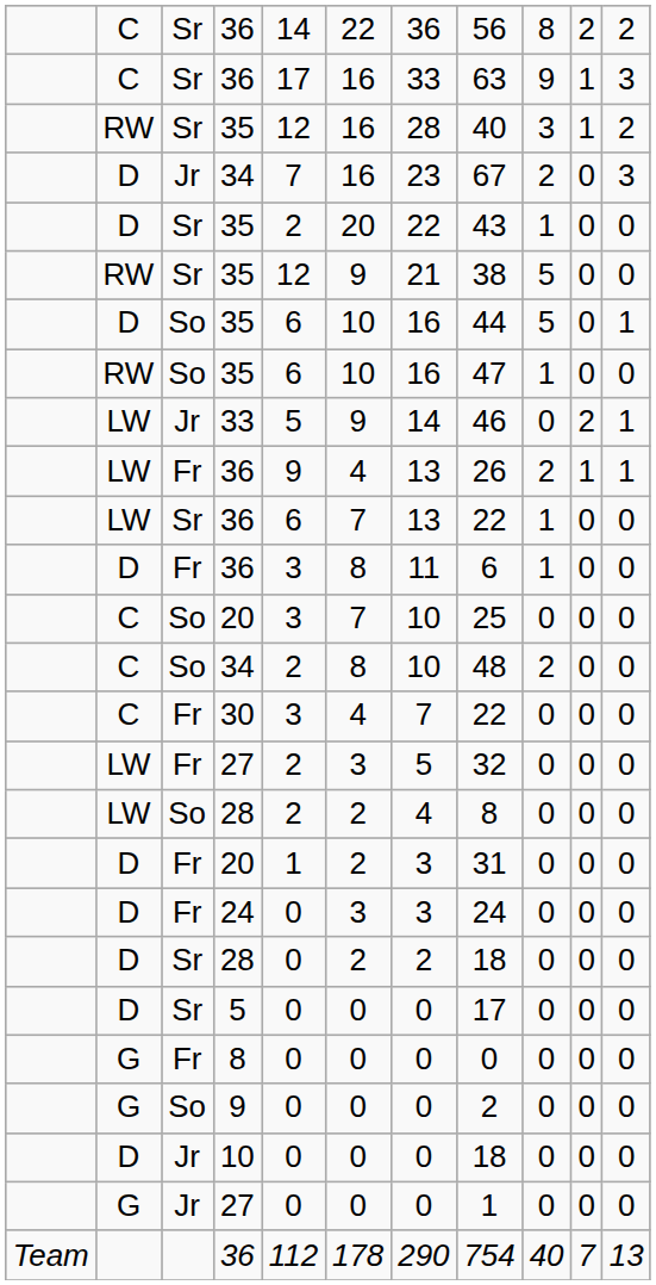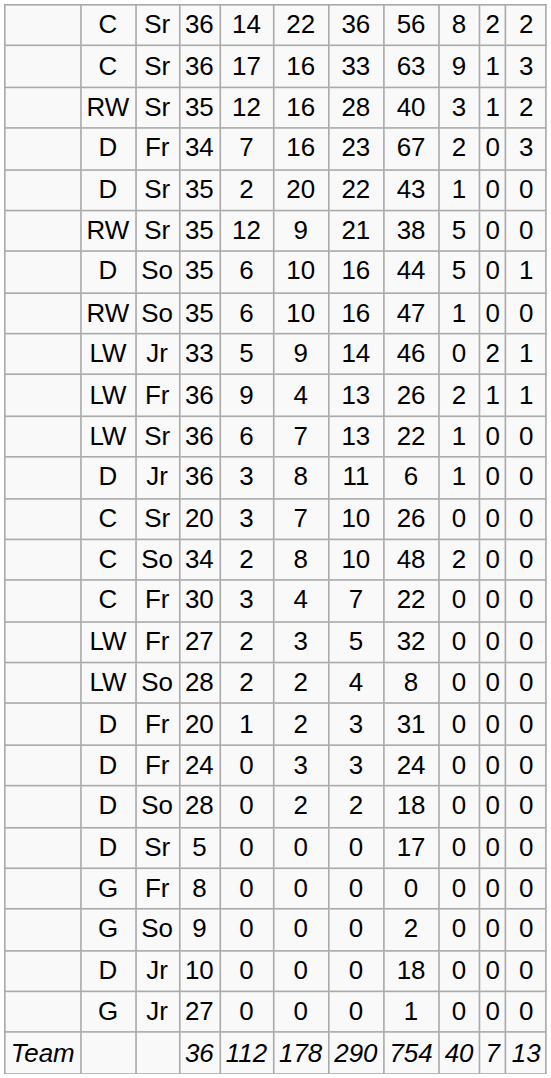D / 34 | column 3: Jr -> Fr
D / 36 | column 3: Fr -> Jr
C / 20 | column 3: So -> Sr
C / 20 | column 8: 25 -> 26
D / 28 | column 3: Sr -> So
